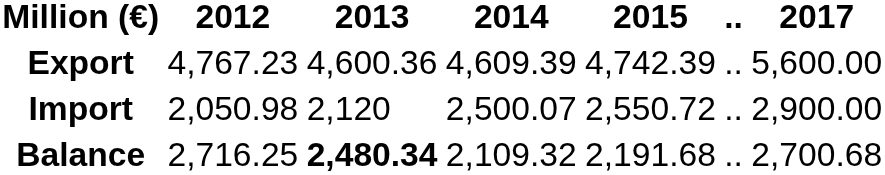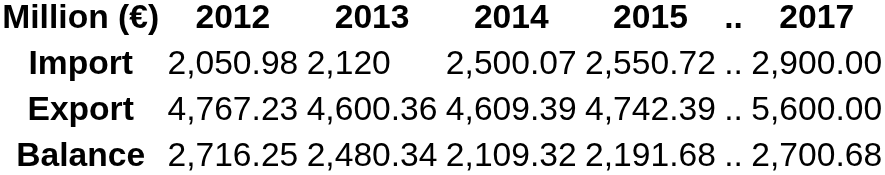rows swapped: Export <-> Import
Balance | 2013: bold -> normal
